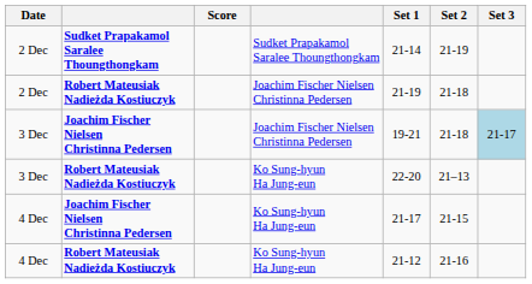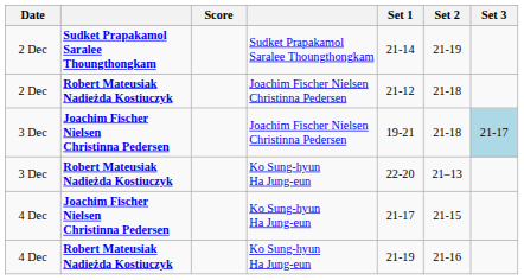2 Dec / Robert Mateusiak Nadieżda Kostiuczyk | Set 1: 21-19 -> 21-12
4 Dec / Robert Mateusiak Nadieżda Kostiuczyk | Set 1: 21-12 -> 21-19
